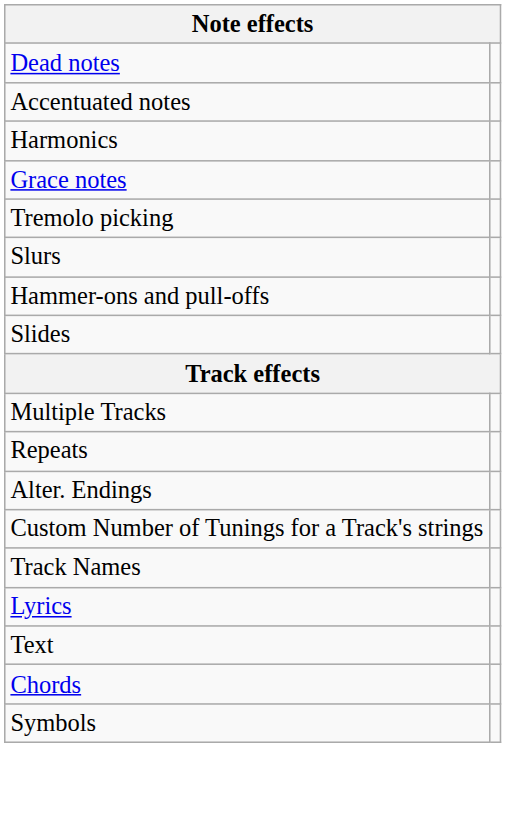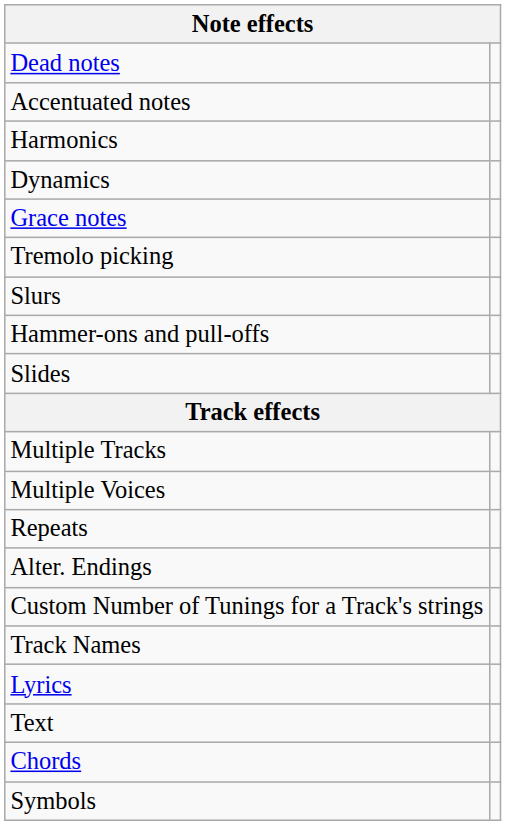+ row: Dynamics
+ row: Multiple Voices
